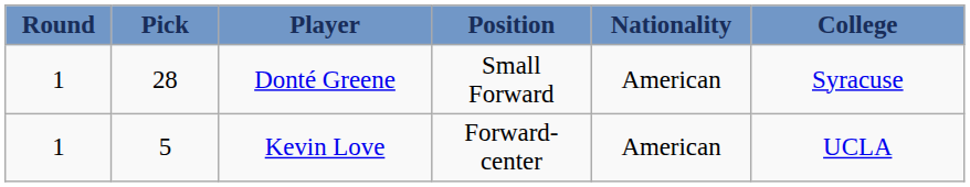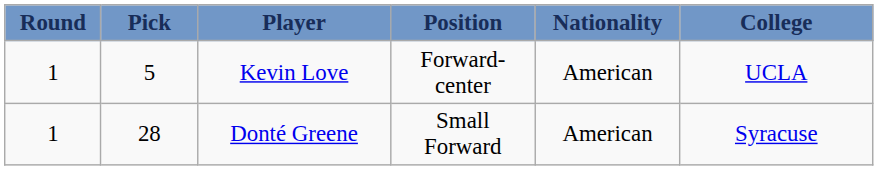rows swapped: Kevin Love <-> Donté Greene
